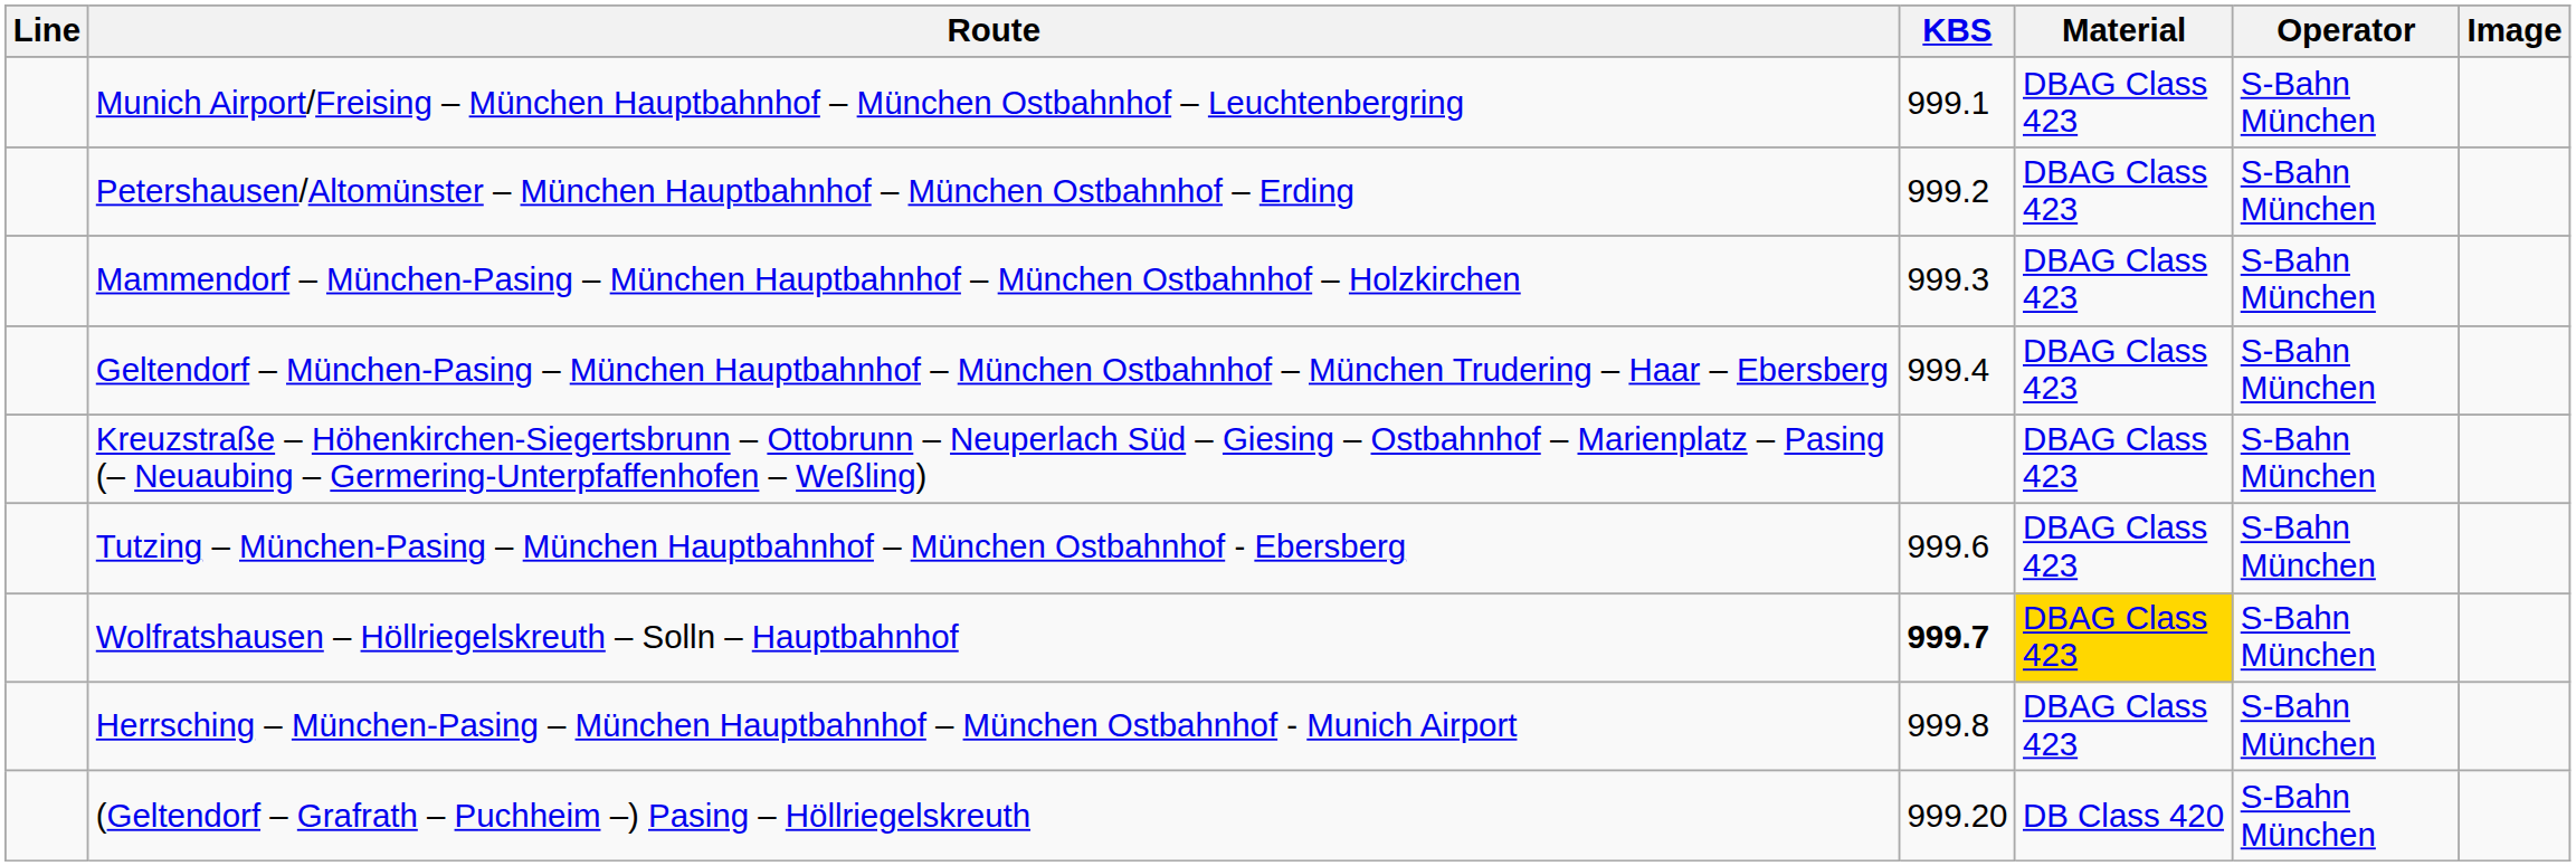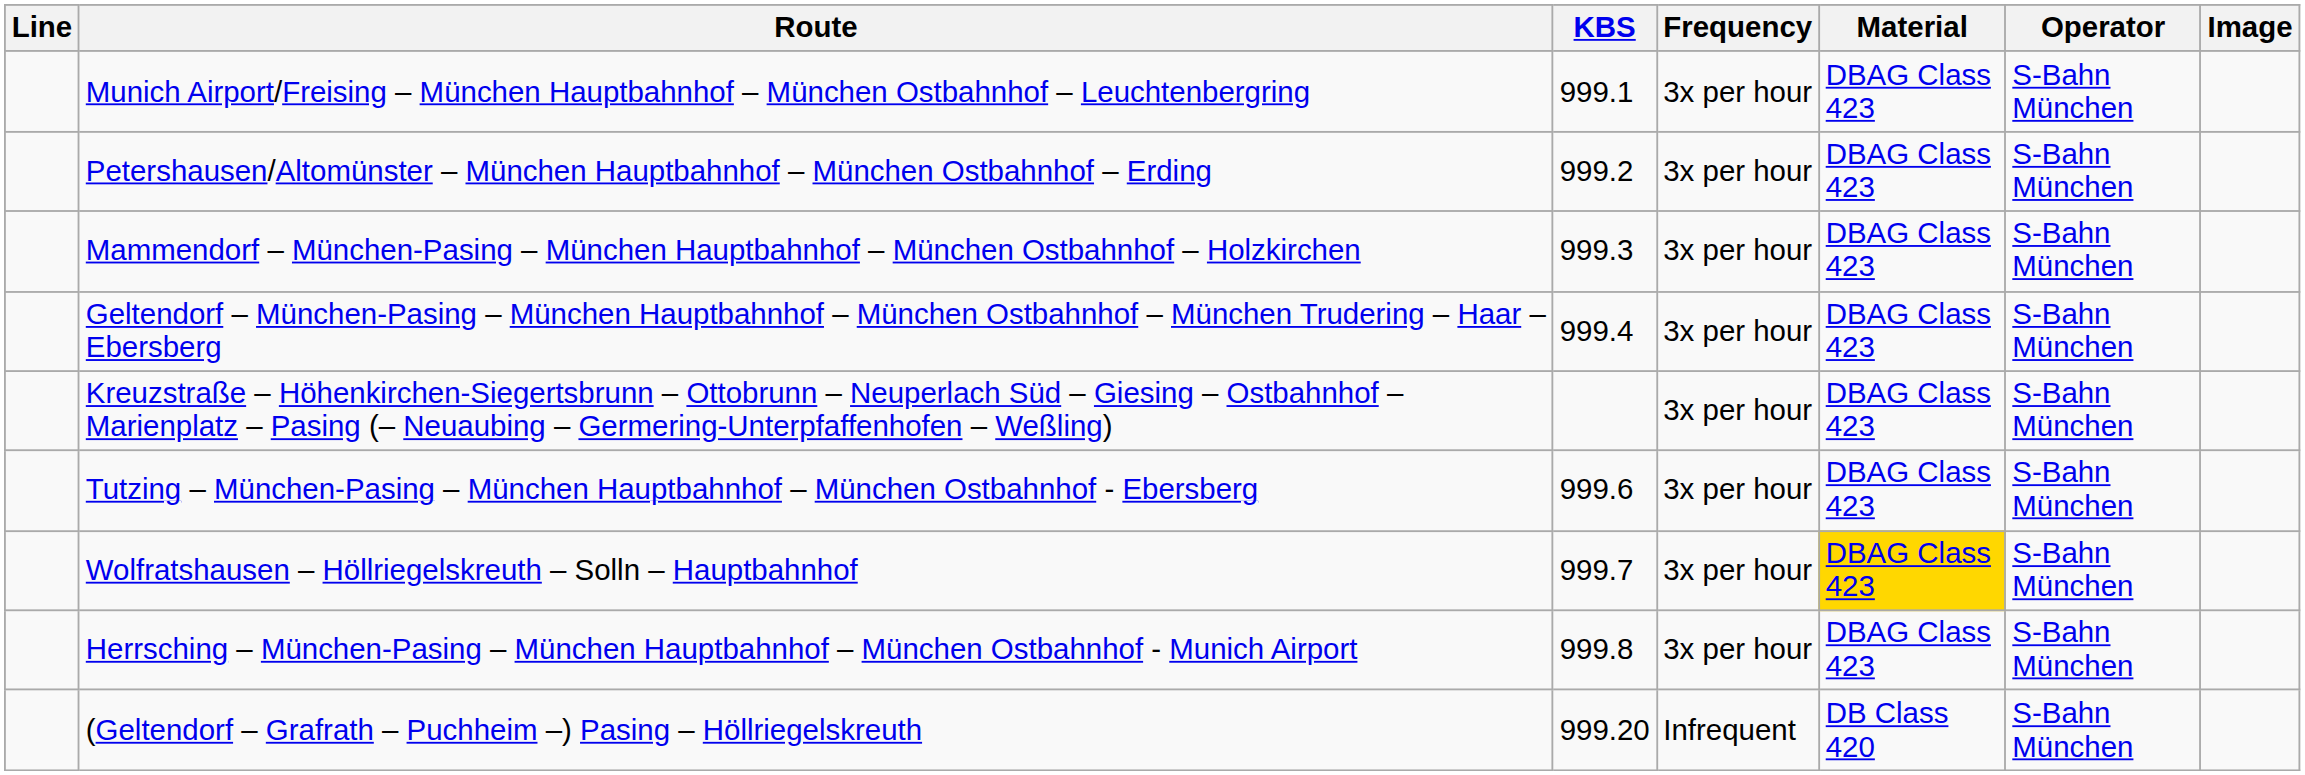+ column: Frequency | 3x per hour | 3x per hour | 3x per hour | 3x per hour | 3x per hour | 3x per hour | 3x per hour | 3x per hour | Infrequent
Wolfratshausen – Höllriegelskreuth – Solln – Hauptbahnhof | KBS: bold -> normal
